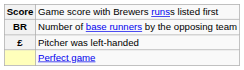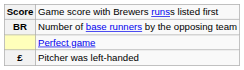rows swapped: Pitcher was left-handed <-> Perfect game
